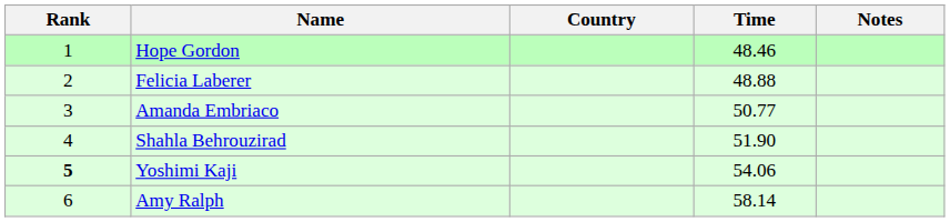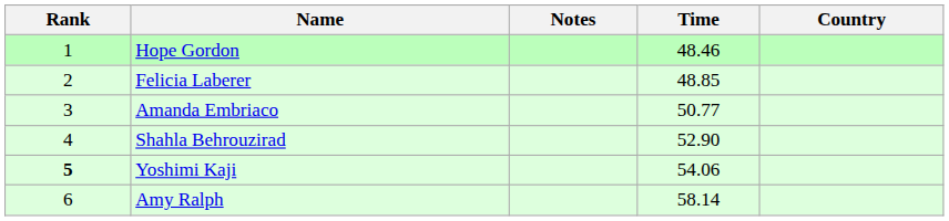columns swapped: Country <-> Notes
Felicia Laberer | Time: 48.88 -> 48.85
Shahla Behrouzirad | Time: 51.90 -> 52.90
